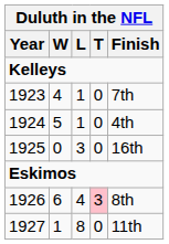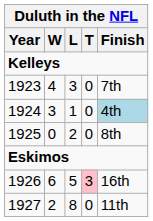1923 | L: 1 -> 3
1924 | W: 5 -> 3
1924 | Finish: no background -> lightblue background
1925 | L: 3 -> 2
1925 | Finish: 16th -> 8th
1926 | L: 4 -> 5
1926 | Finish: 8th -> 16th
1927 | W: 1 -> 2
